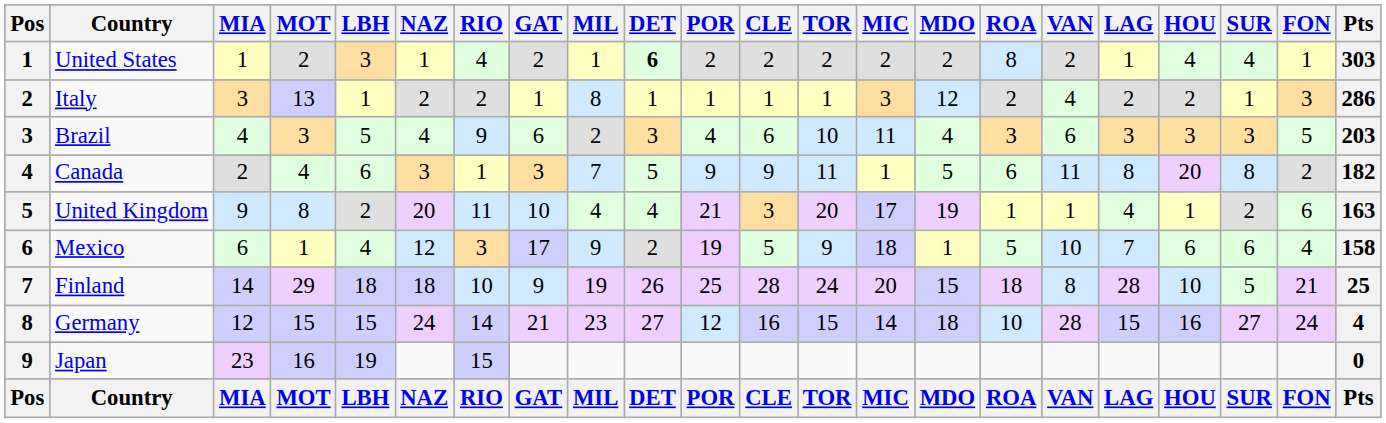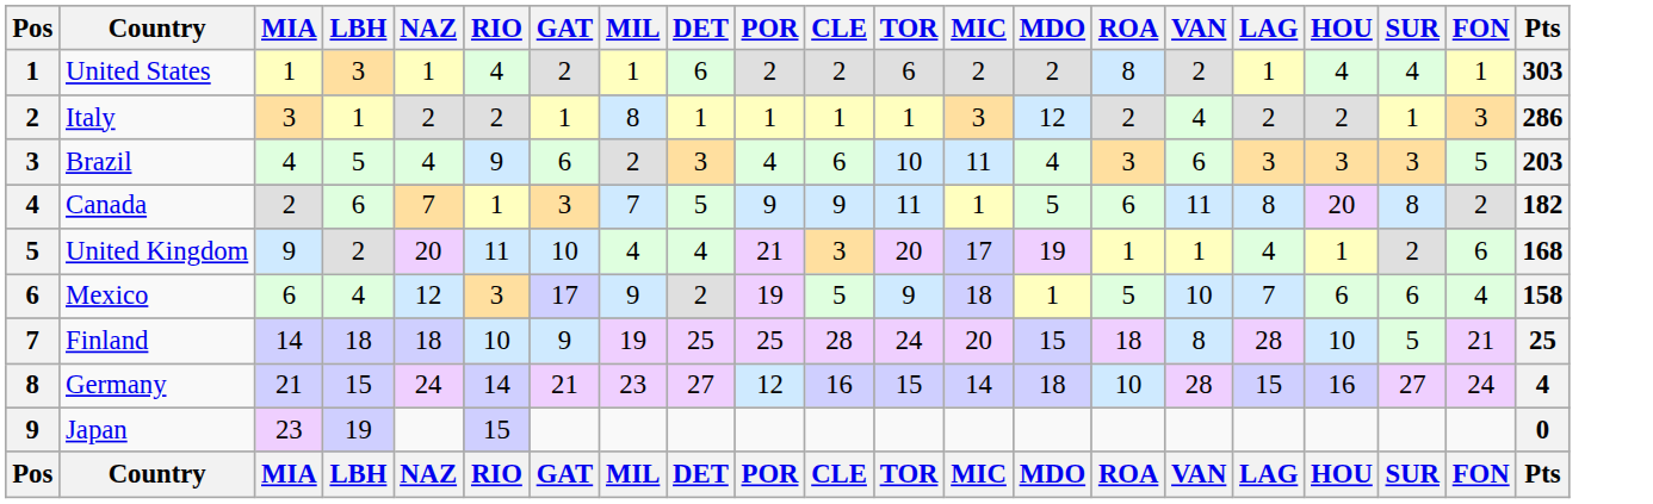- column: MOT | 2 | 13 | 3 | 4 | 8 | 1 | 29 | 15 | 16 | MOT
United States | DET: bold -> normal
United States | TOR: 2 -> 6
Canada | NAZ: 3 -> 7
United Kingdom | Pts: 163 -> 168
Finland | DET: 26 -> 25
Germany | MIA: 12 -> 21
